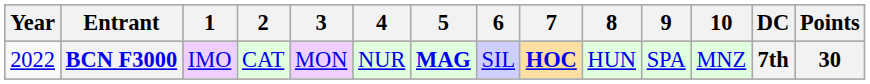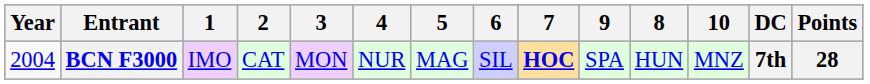columns swapped: 8 <-> 9
BCN F3000 | Year: 2022 -> 2004
BCN F3000 | 5: bold -> normal
BCN F3000 | Points: 30 -> 28
